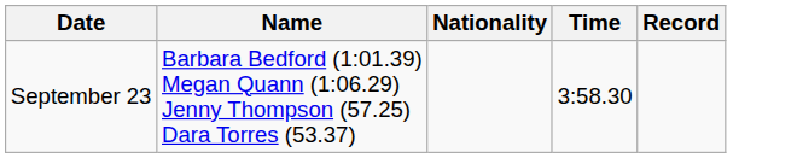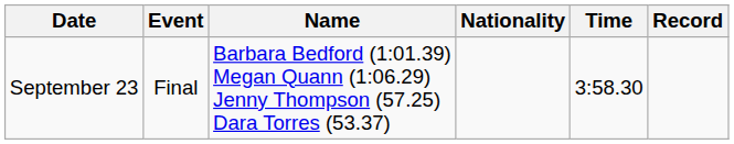+ column: Event | Final
